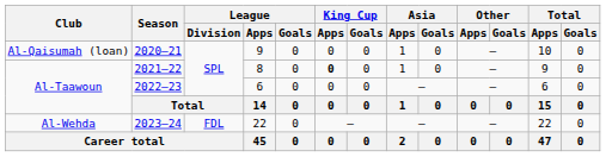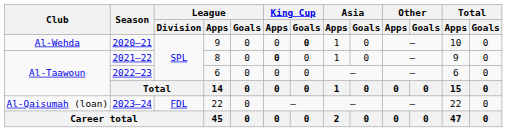2020–21 | Club: Al-Qaisumah (loan) -> Al-Wehda
2020–21 | King Cup / Goals: normal -> bold
2023–24 | Club: Al-Wehda -> Al-Qaisumah (loan)
